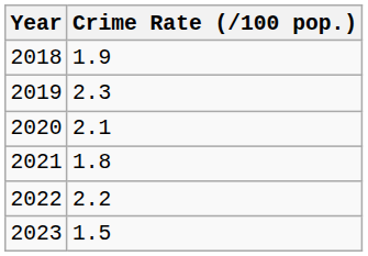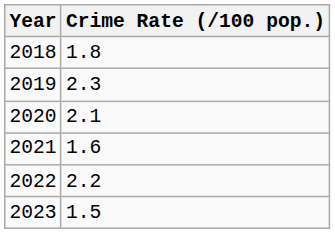2018 | Crime Rate (/100 pop.): 1.9 -> 1.8
2021 | Crime Rate (/100 pop.): 1.8 -> 1.6
